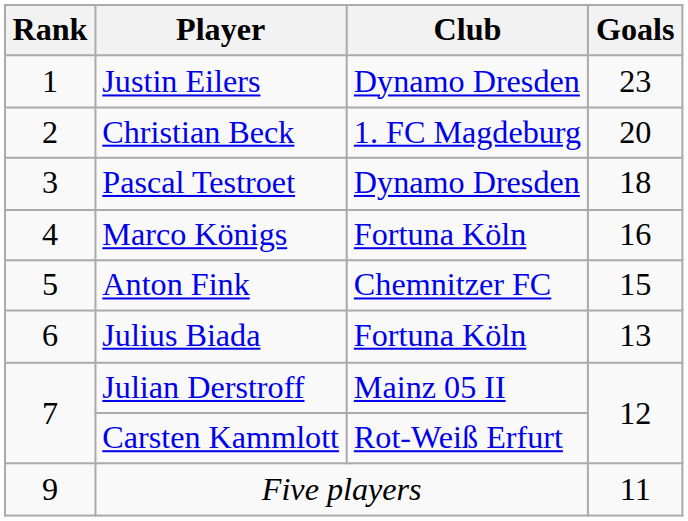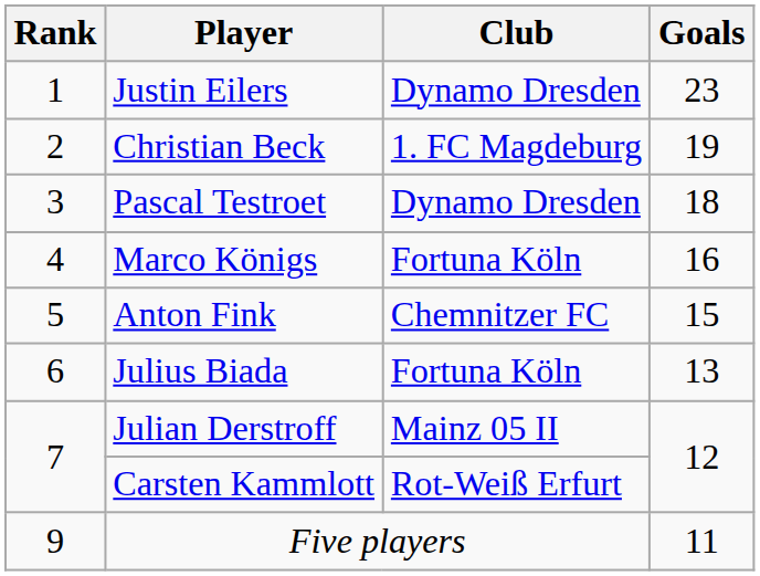Christian Beck | Goals: 20 -> 19
